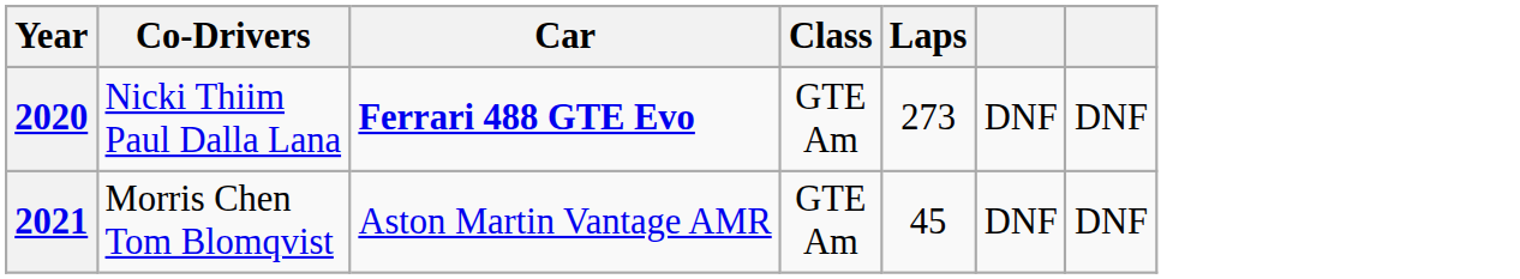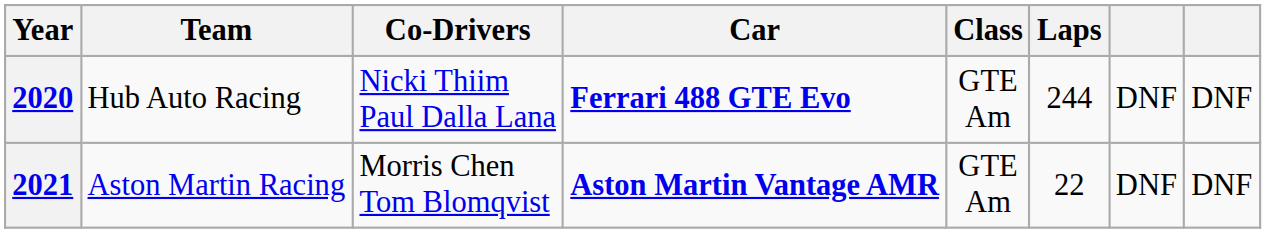+ column: Team | Hub Auto Racing | Aston Martin Racing
2020 | Laps: 273 -> 244
2021 | Car: normal -> bold
2021 | Laps: 45 -> 22
